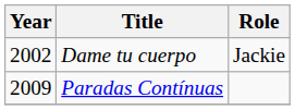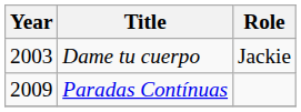Dame tu cuerpo | Year: 2002 -> 2003
